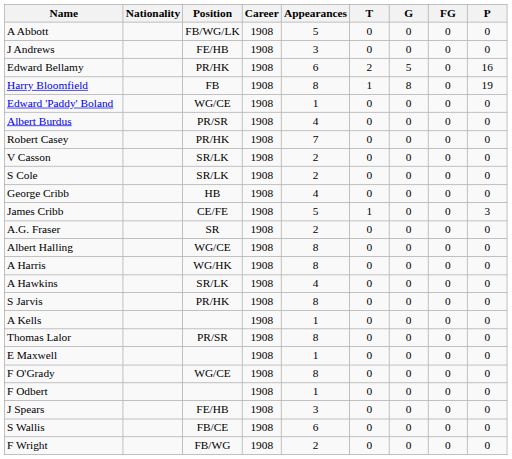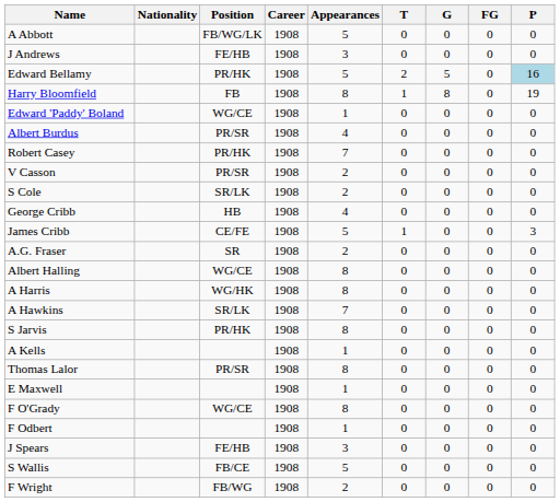Edward Bellamy | Appearances: 6 -> 5
Edward Bellamy | P: no background -> lightblue background
V Casson | Position: SR/LK -> PR/SR
A Hawkins | Appearances: 4 -> 7
S Wallis | Appearances: 6 -> 5
